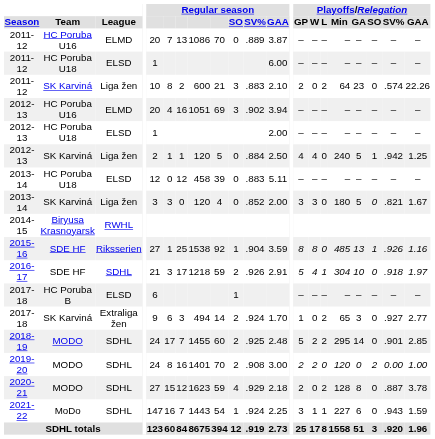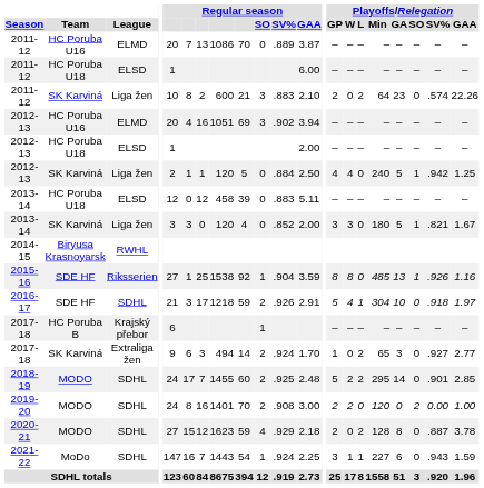2013-14 / SK Karviná | Playoffs/Relegation / SO: 0 -> 1
2017-18 / HC Poruba B | League: ELSD -> Krajský přebor
